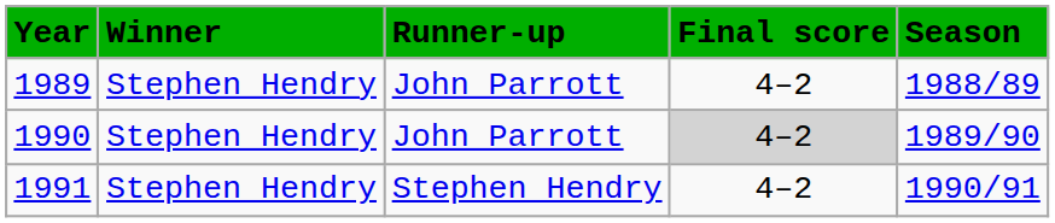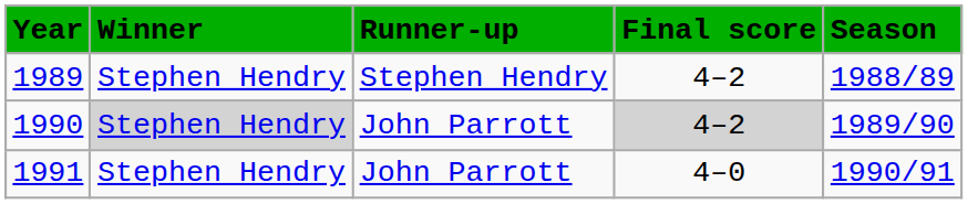1989 | Runner-up: John Parrott -> Stephen Hendry
1990 | Winner: no background -> lightgrey background
1991 | Runner-up: Stephen Hendry -> John Parrott
1991 | Final score: 4–2 -> 4–0
